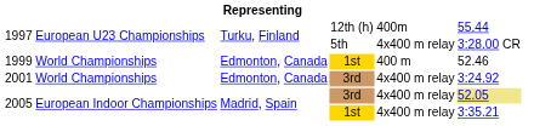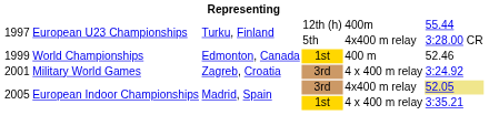2001 | column 2: World Championships -> Military World Games
2001 | column 3: Edmonton, Canada -> Zagreb, Croatia
2001 | column 5: 4x400 m relay -> 4 x 400 m relay
2005 / 1st | column 5: 4x400 m relay -> 4 x 400 m relay
